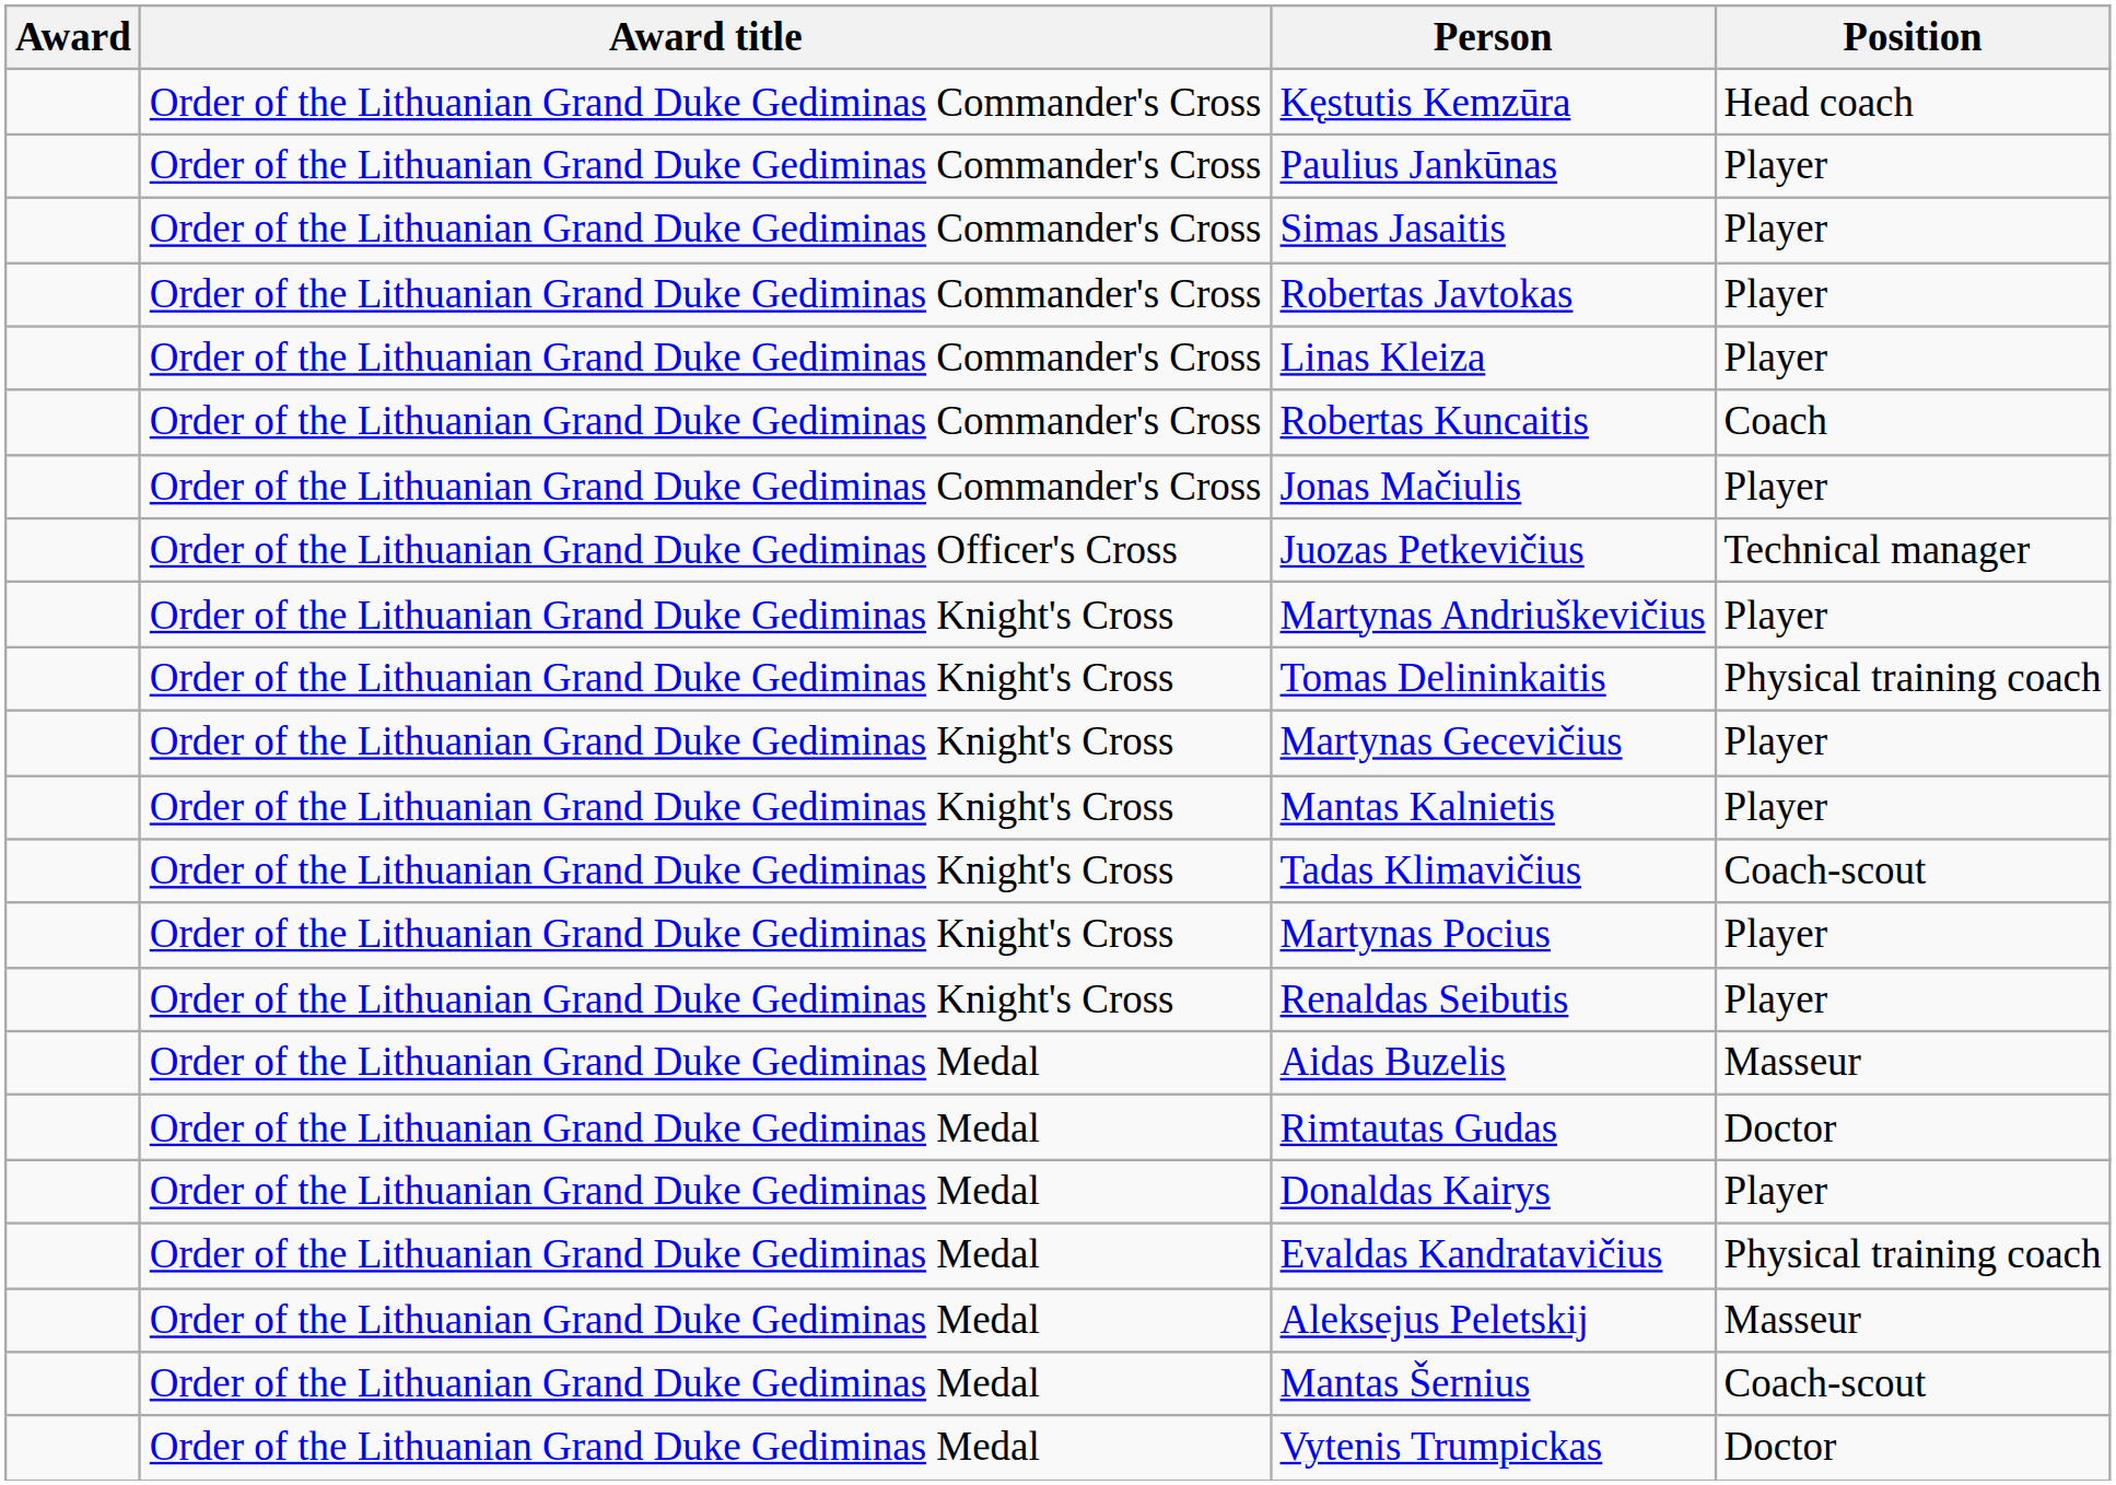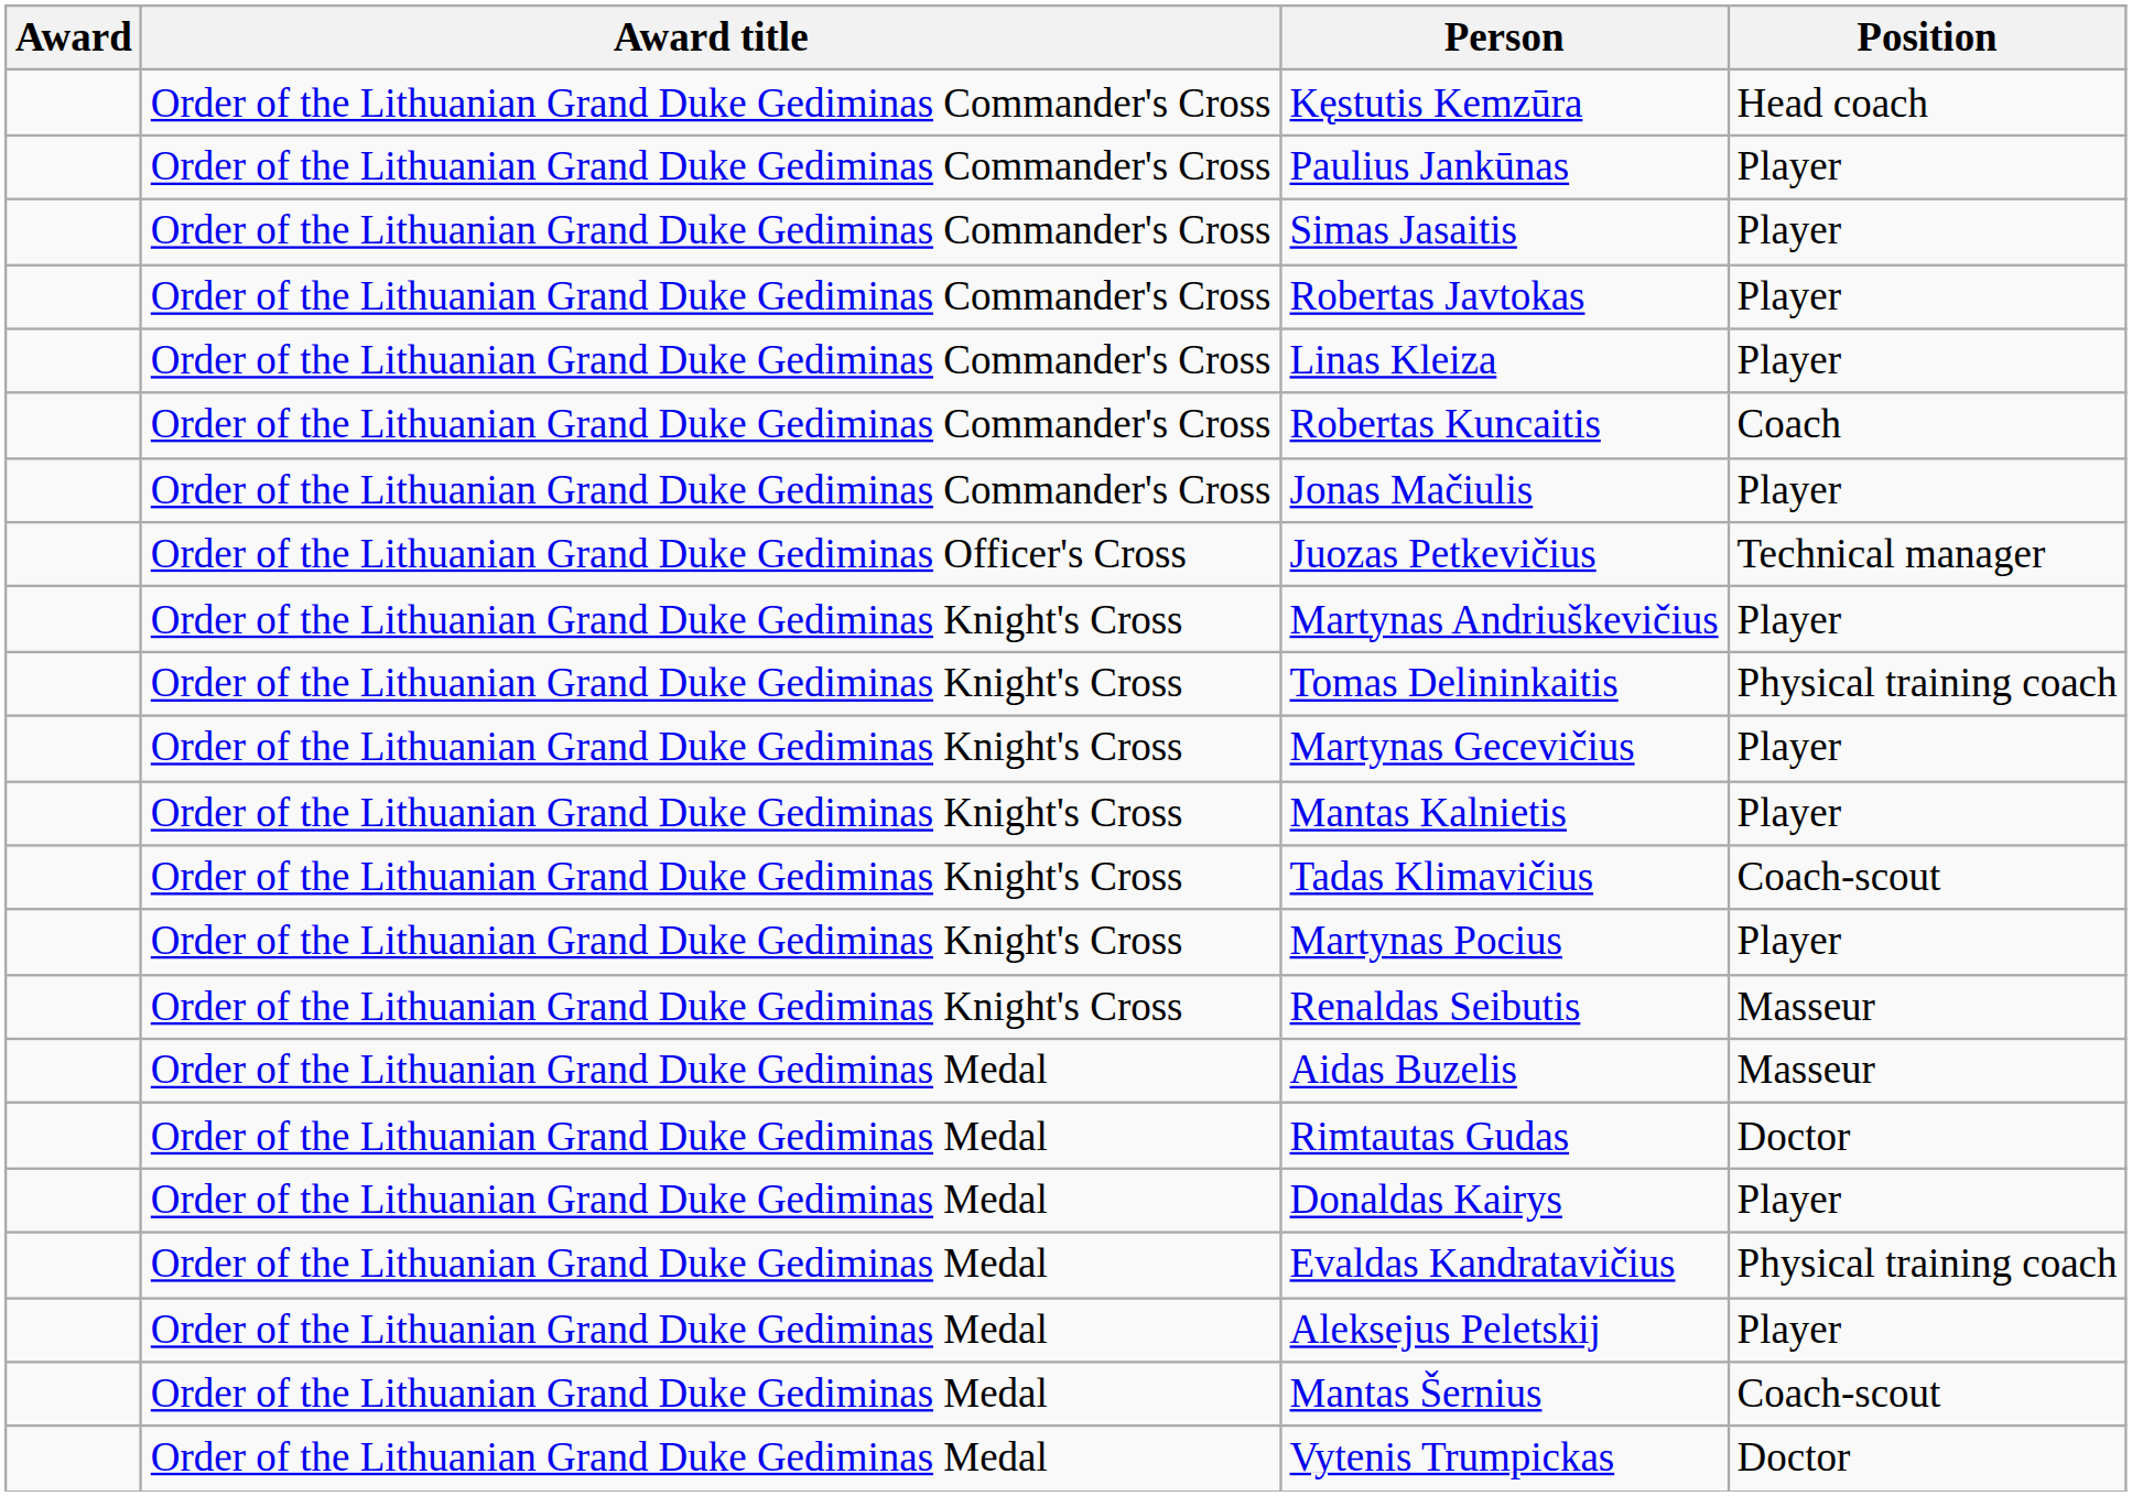Renaldas Seibutis | Position: Player -> Masseur
Aleksejus Peletskij | Position: Masseur -> Player
